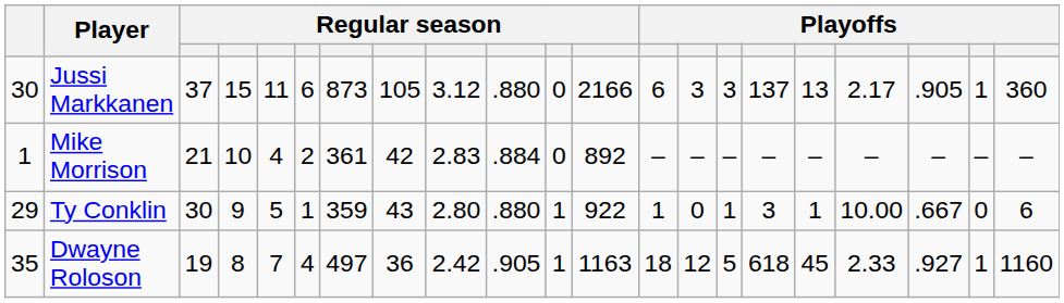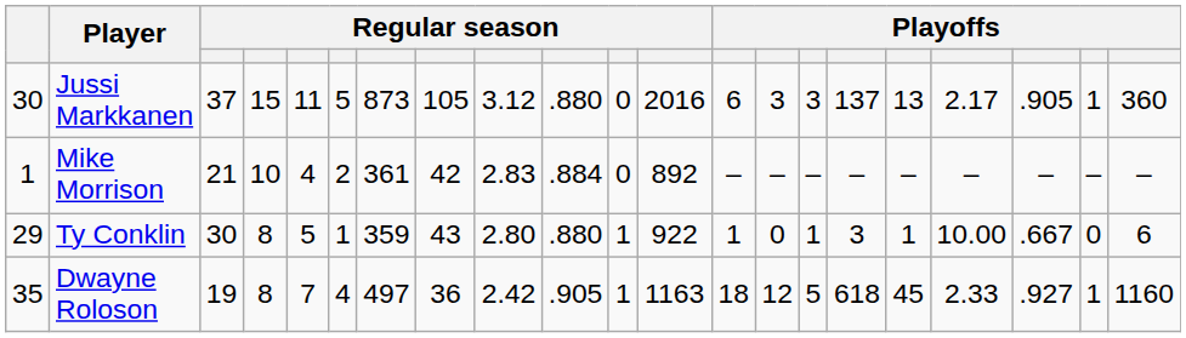Jussi Markkanen | column 6: 6 -> 5
Jussi Markkanen | column 12: 2166 -> 2016
Ty Conklin | column 4: 9 -> 8
